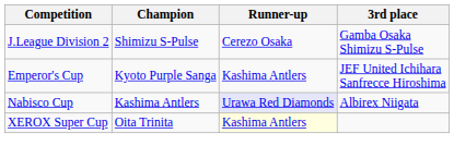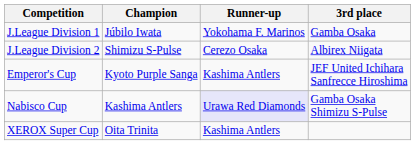+ row: J.League Division 1 | Júbilo Iwata | Yokohama F. Marinos | Gamba Osaka
J.League Division 2 | 3rd place: Gamba Osaka Shimizu S-Pulse -> Albirex Niigata
Nabisco Cup | 3rd place: Albirex Niigata -> Gamba Osaka Shimizu S-Pulse
XEROX Super Cup | Runner-up: lightyellow background -> no background
